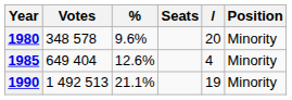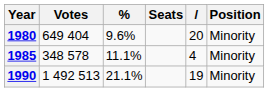1980 | Votes: 348 578 -> 649 404
1985 | Votes: 649 404 -> 348 578
1985 | %: 12.6% -> 11.1%
